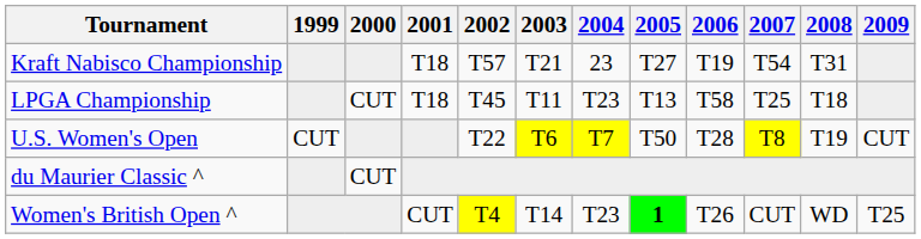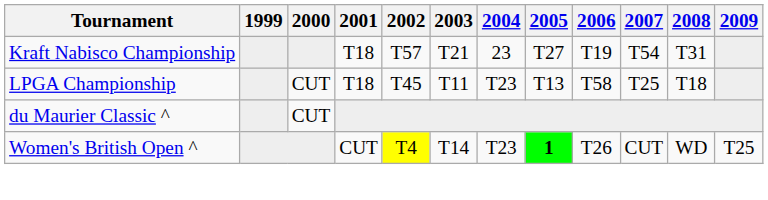- row: U.S. Women's Open | CUT | T22 | T6 | T7 | T50 | T28 | T8 | T19 | CUT
